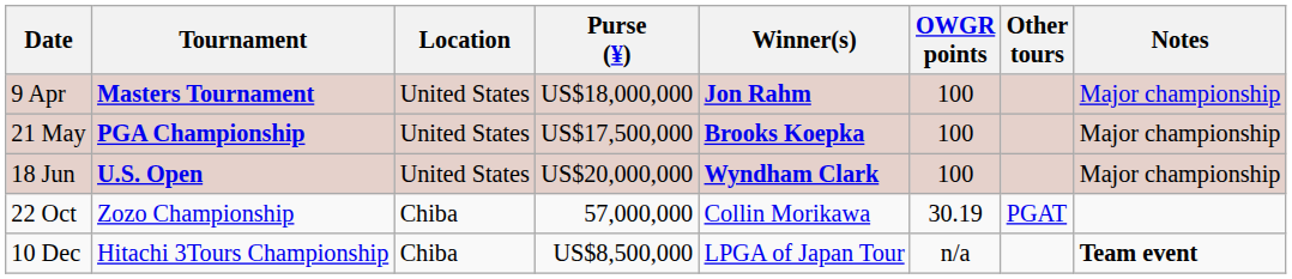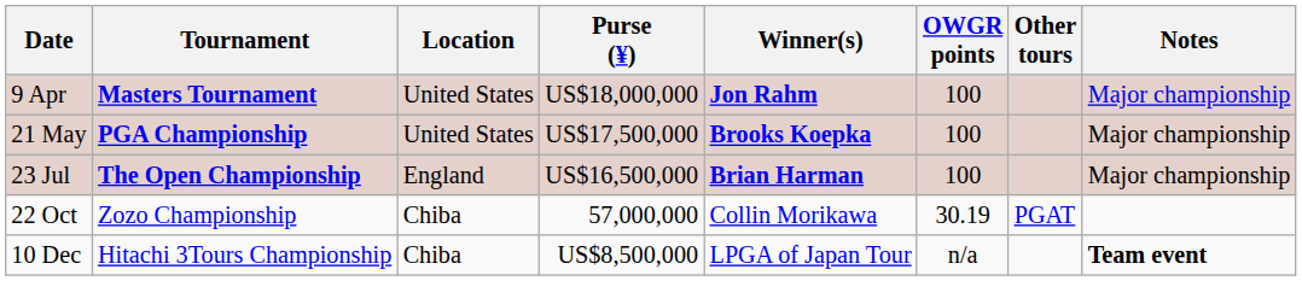- row: 18 Jun | U.S. Open | United States | US$20,000,000 | Wyndham Clark | 100 | Major championship
+ row: 23 Jul | The Open Championship | England | US$16,500,000 | Brian Harman | 100 | Major championship
